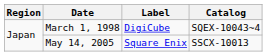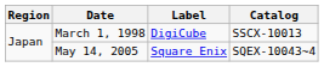March 1, 1998 | Catalog: SQEX-10043~4 -> SSCX-10013
May 14, 2005 | Catalog: SSCX-10013 -> SQEX-10043~4
